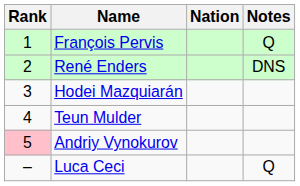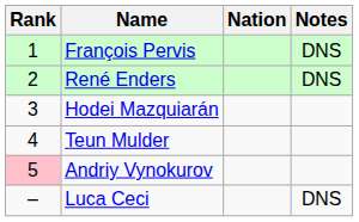François Pervis | Notes: Q -> DNS
Luca Ceci | Notes: Q -> DNS
